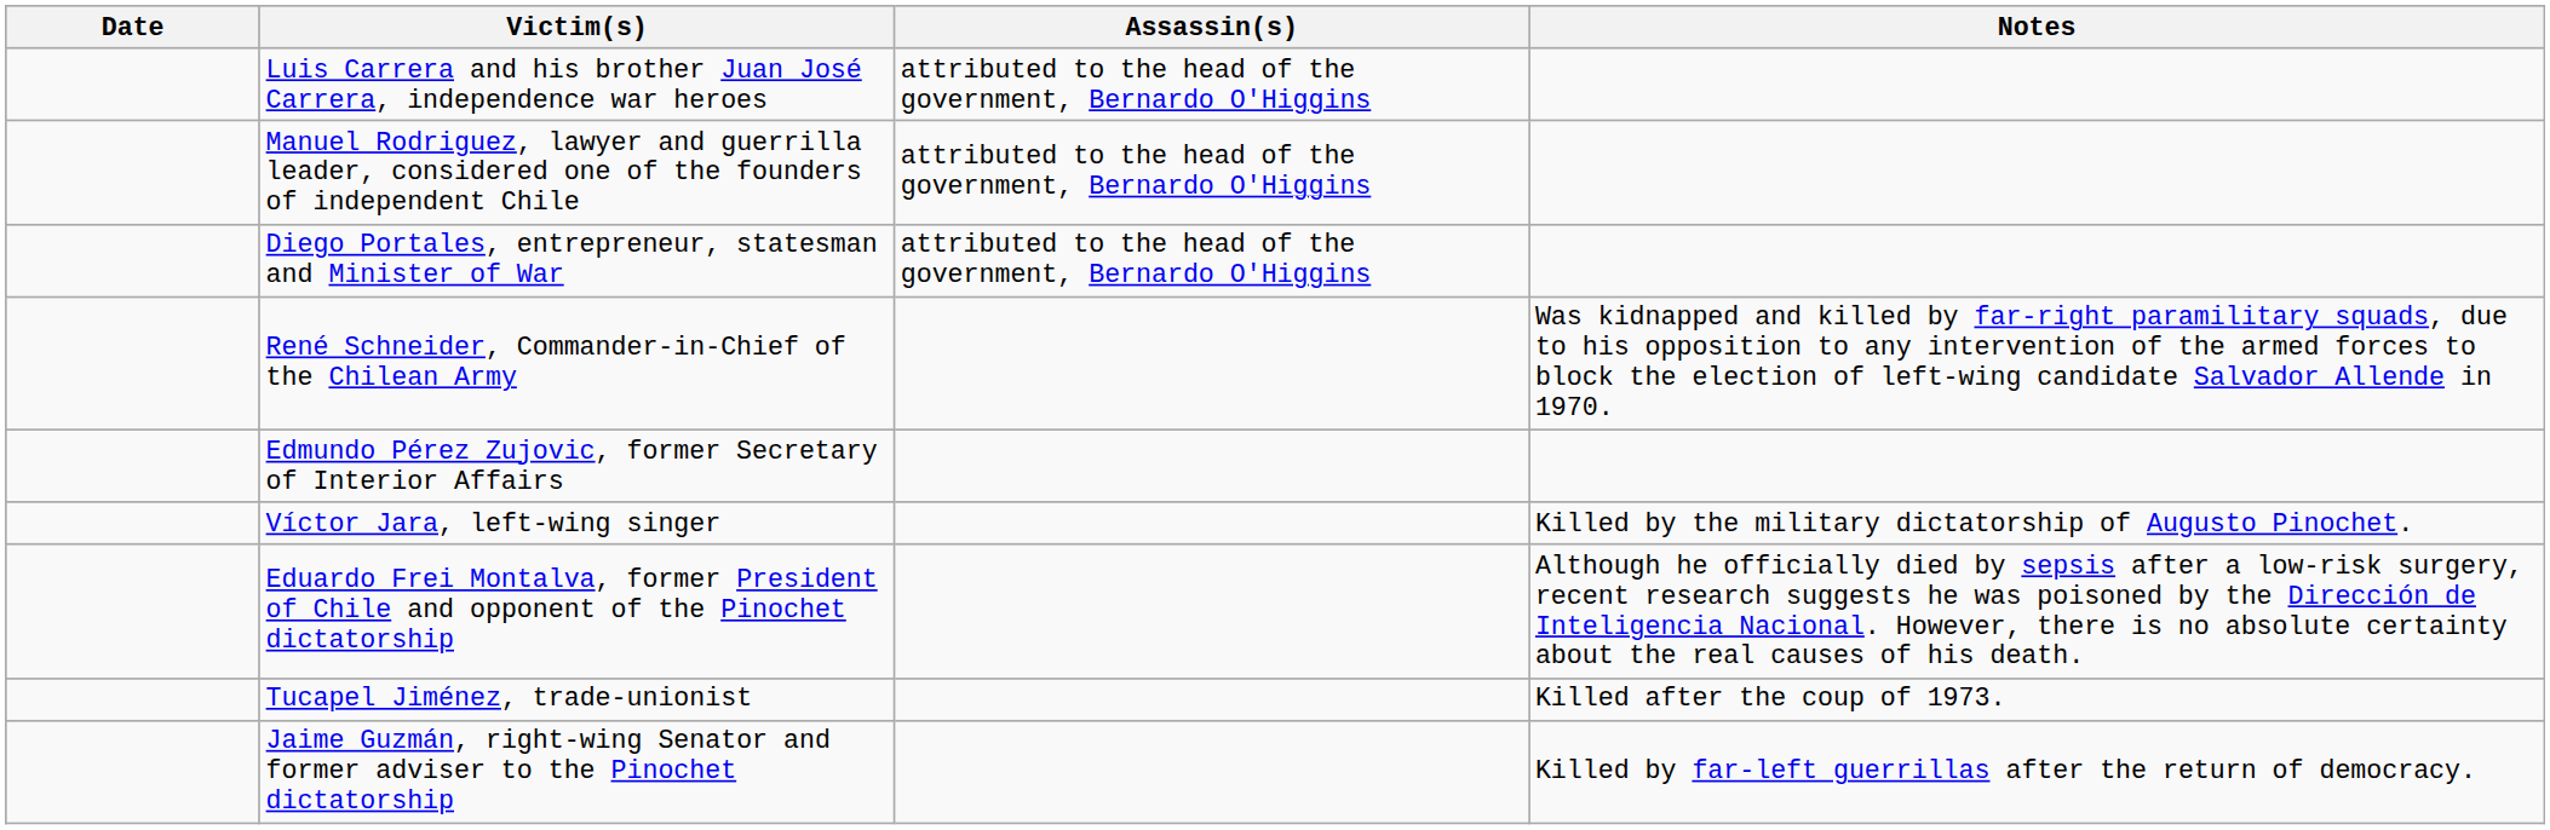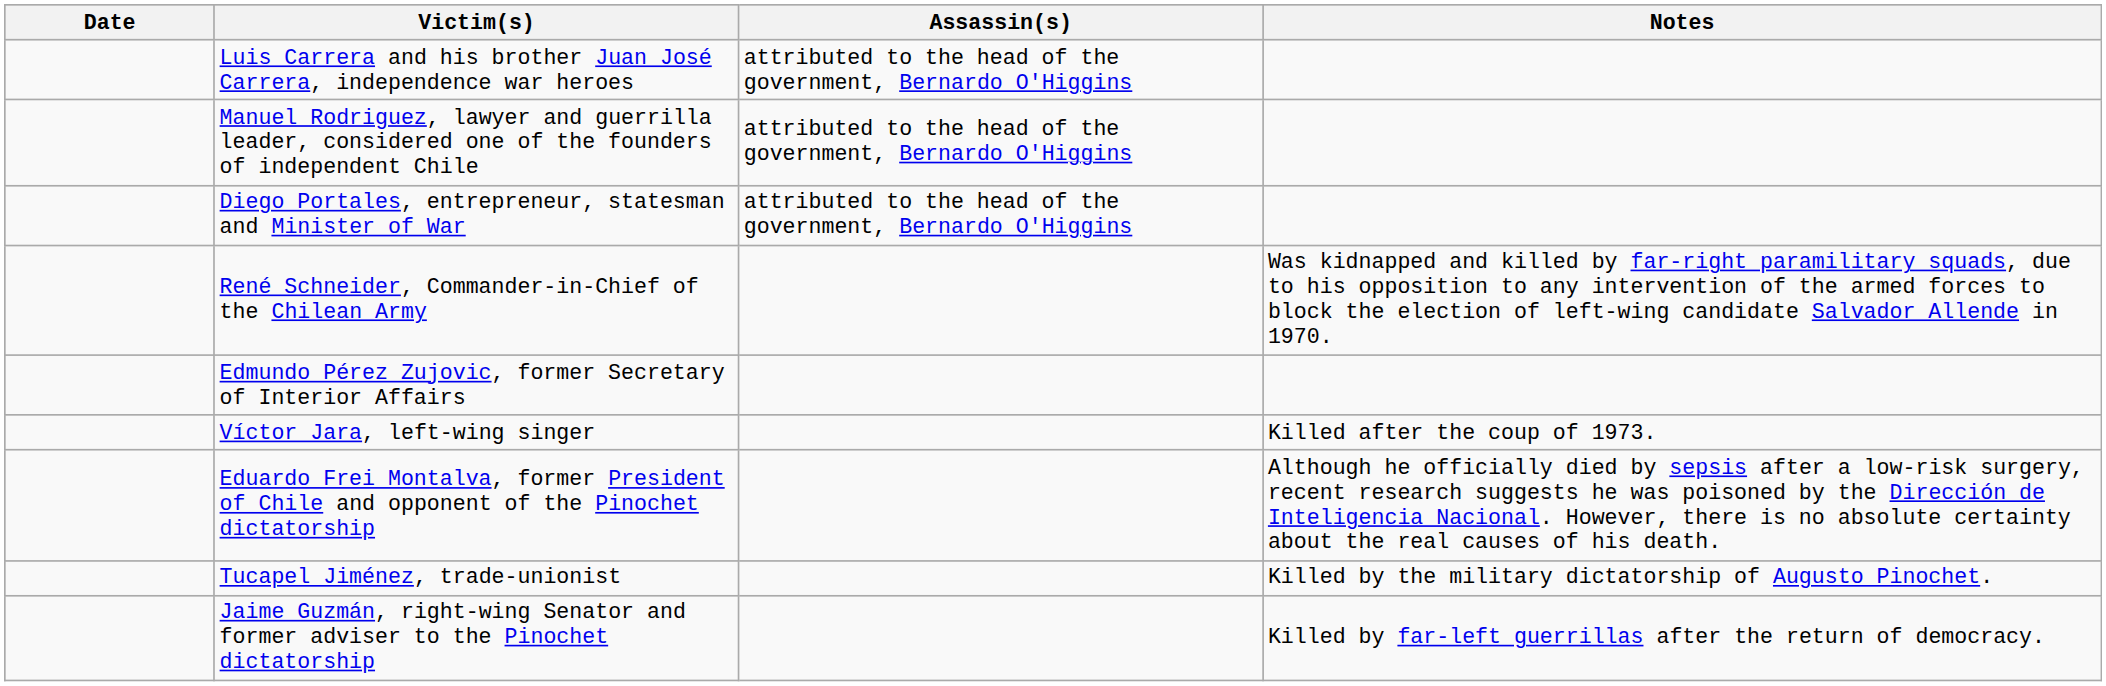Víctor Jara, left-wing singer | Notes: Killed by the military dictatorship of Augusto Pinochet. -> Killed after the coup of 1973.
Tucapel Jiménez, trade-unionist | Notes: Killed after the coup of 1973. -> Killed by the military dictatorship of Augusto Pinochet.
